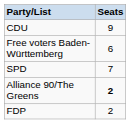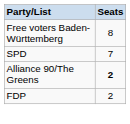- row: CDU | 9
Free voters Baden-Württemberg | Seats: 6 -> 8
